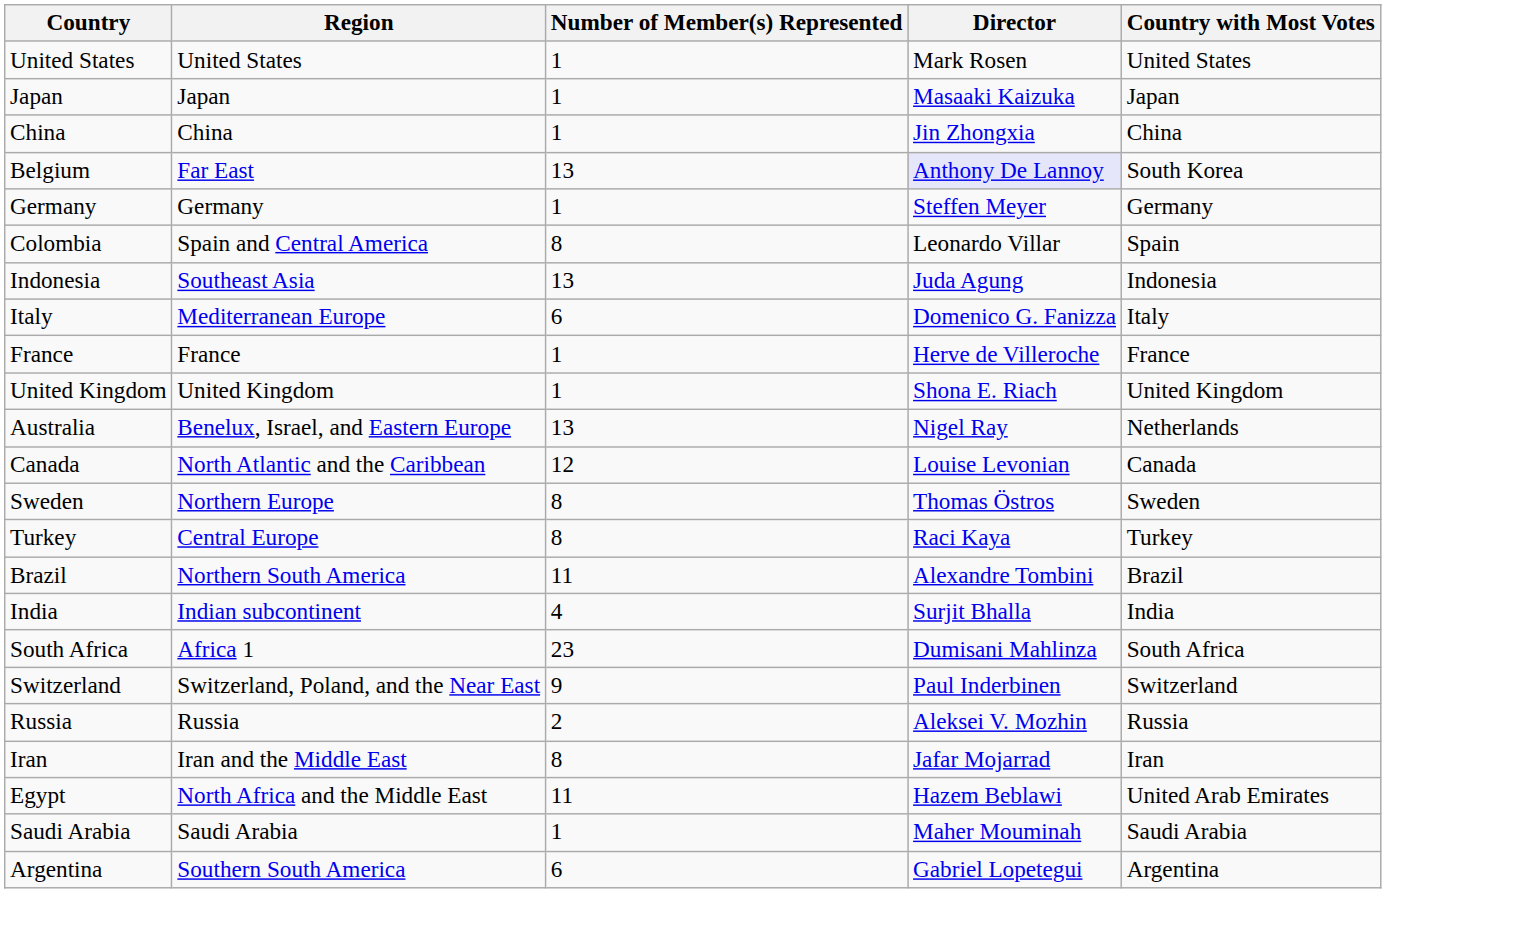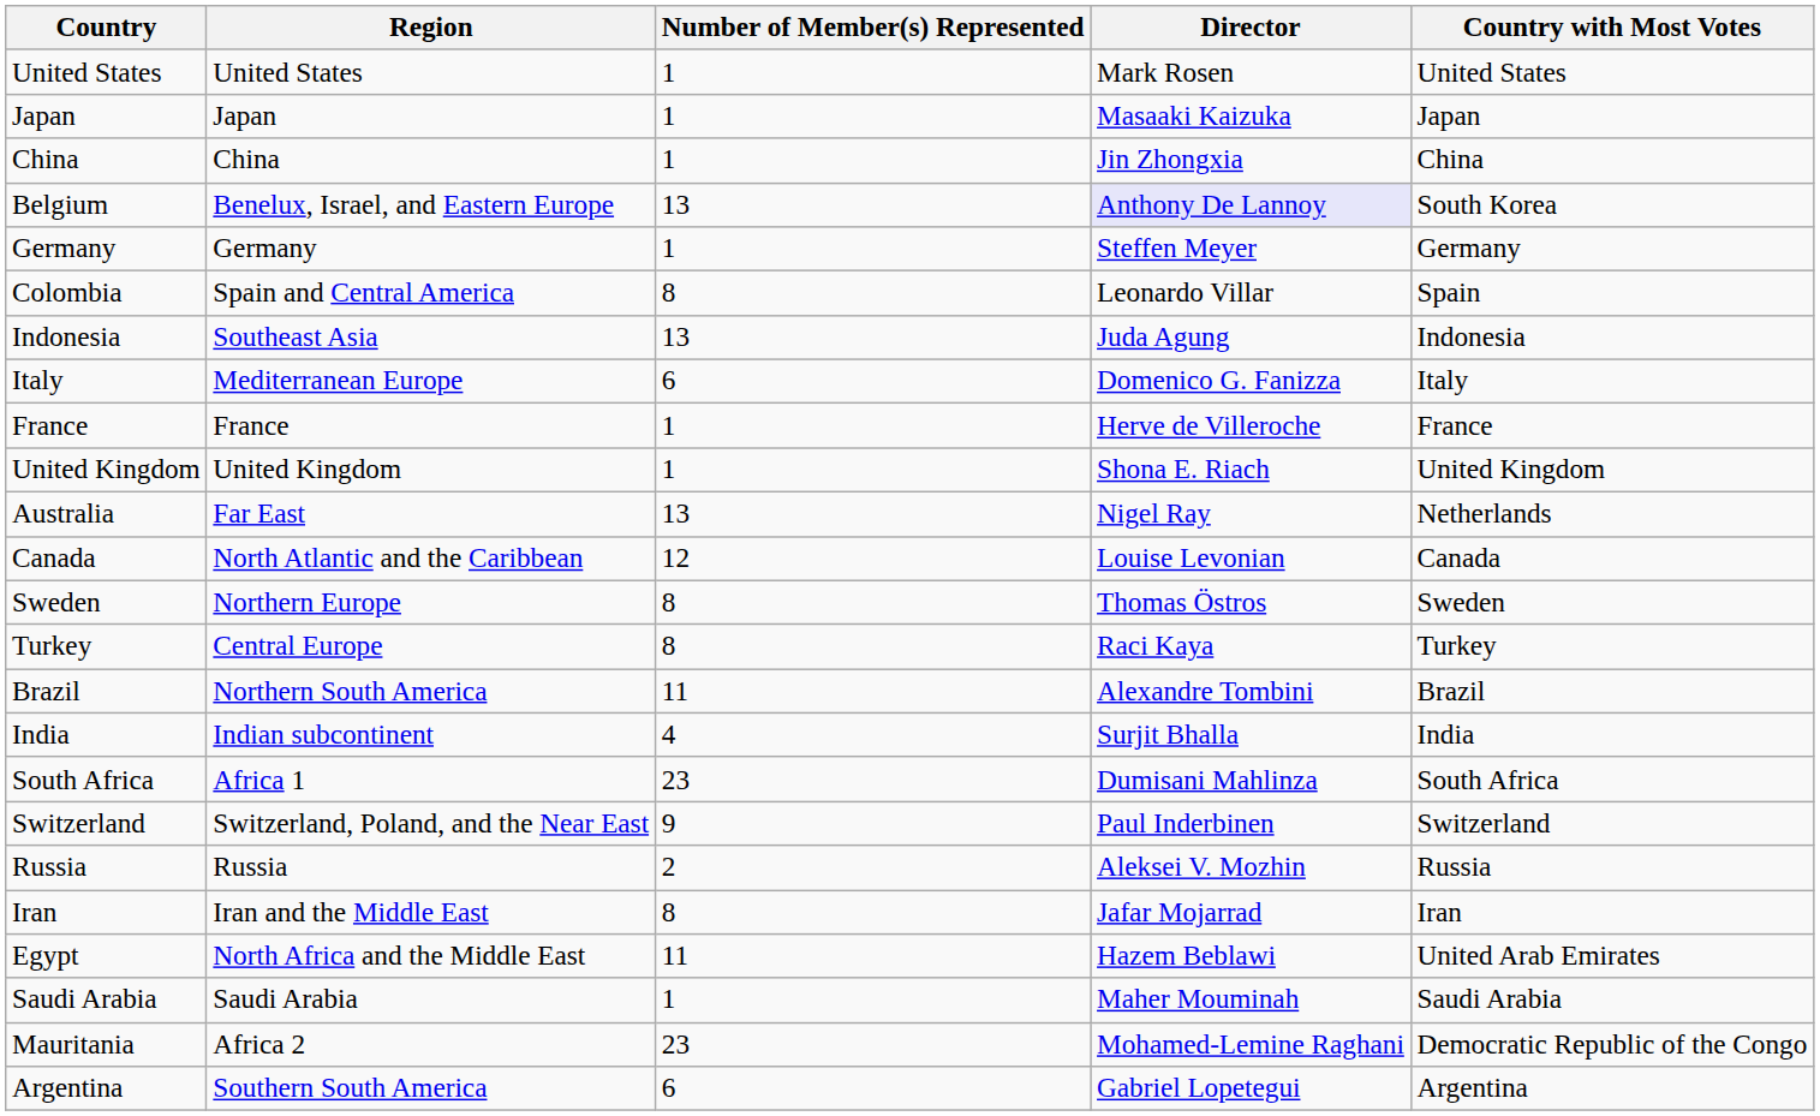Belgium | Region: Far East -> Benelux, Israel, and Eastern Europe
Australia | Region: Benelux, Israel, and Eastern Europe -> Far East
+ row: Mauritania | Africa 2 | 23 | Mohamed-Lemine Raghani | Democratic Republic of the Congo
